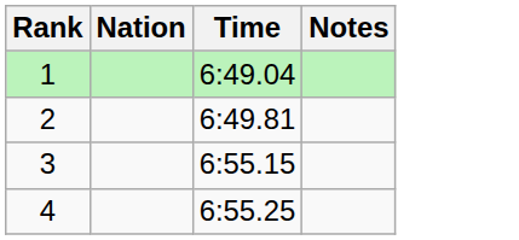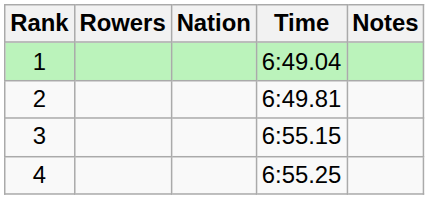+ column: Rowers
